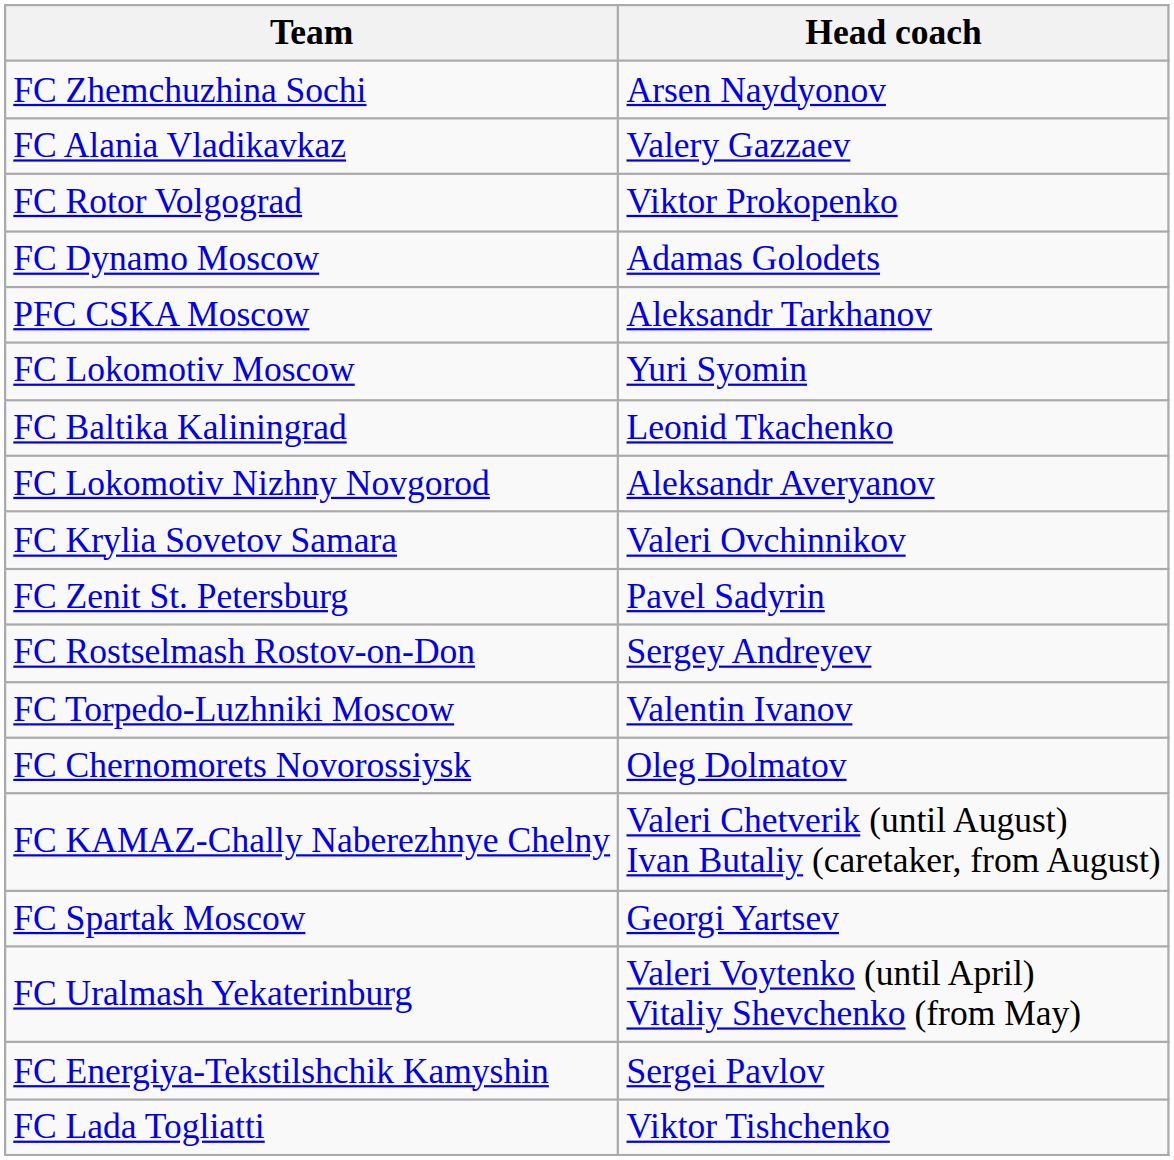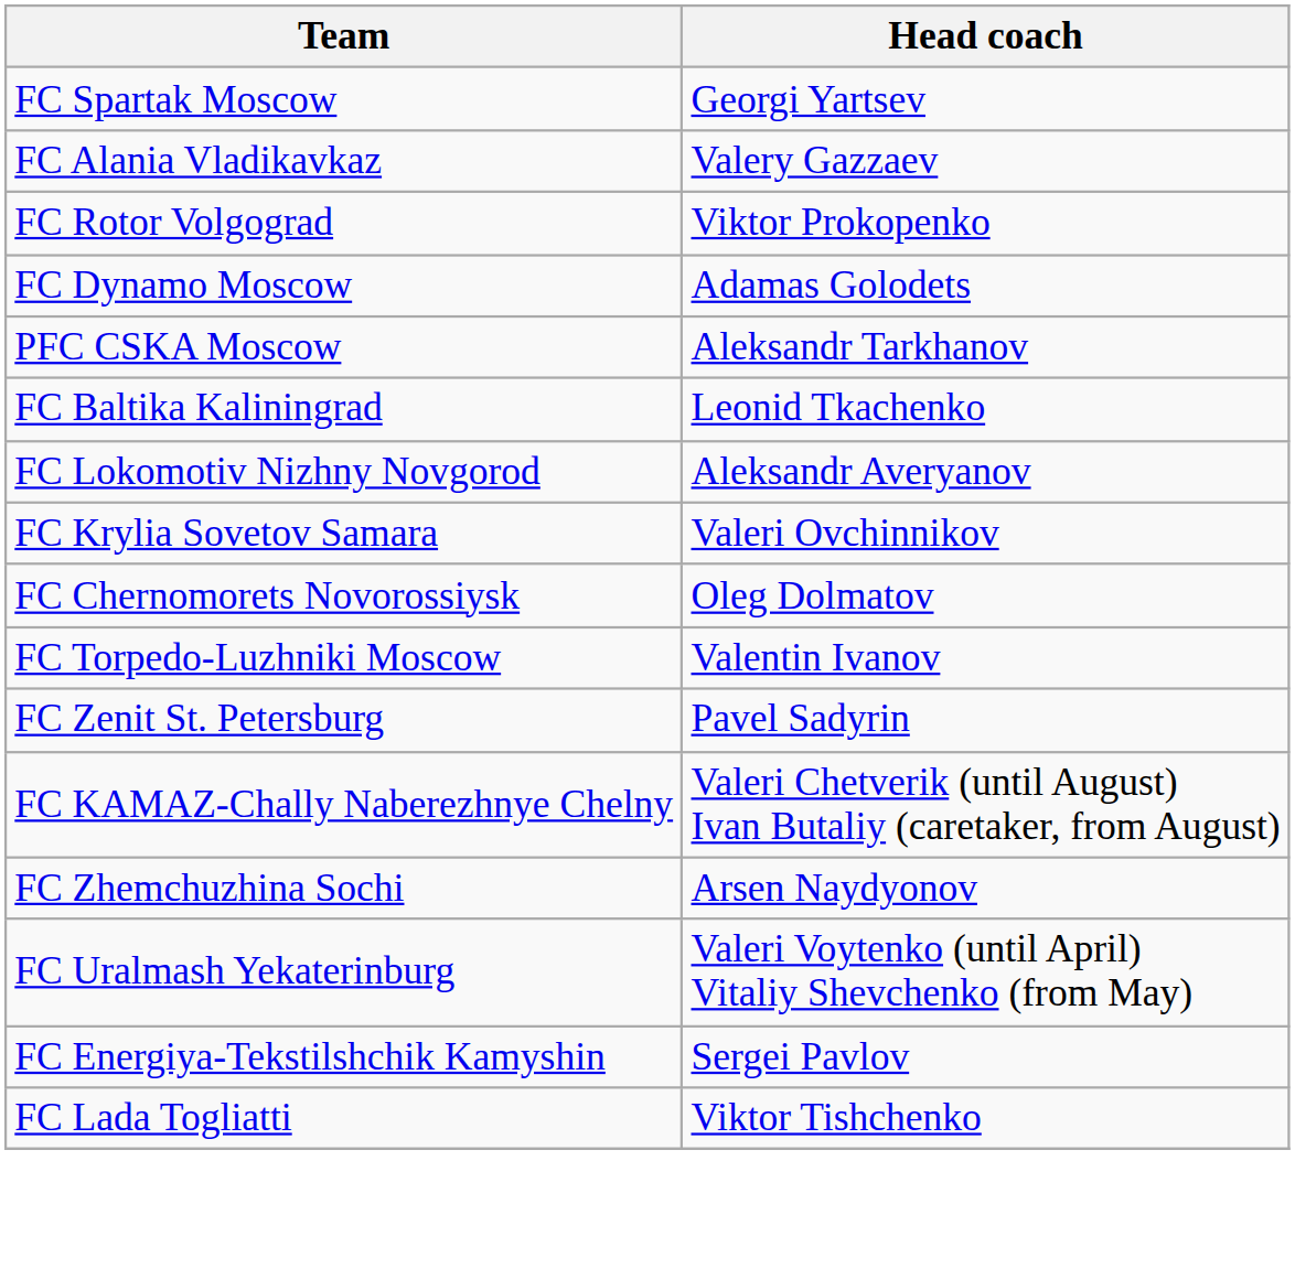rows swapped: FC Spartak Moscow <-> FC Zhemchuzhina Sochi
- row: FC Lokomotiv Moscow | Yuri Syomin
rows swapped: FC Zenit St. Petersburg <-> FC Chernomorets Novorossiysk
- row: FC Rostselmash Rostov-on-Don | Sergey Andreyev
